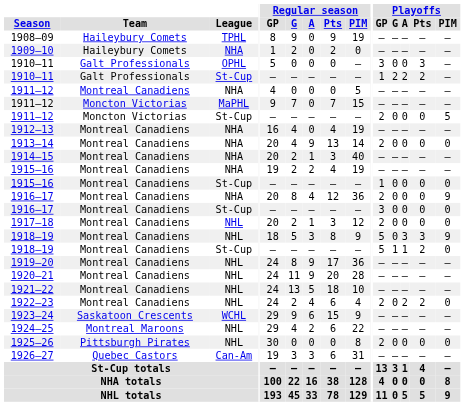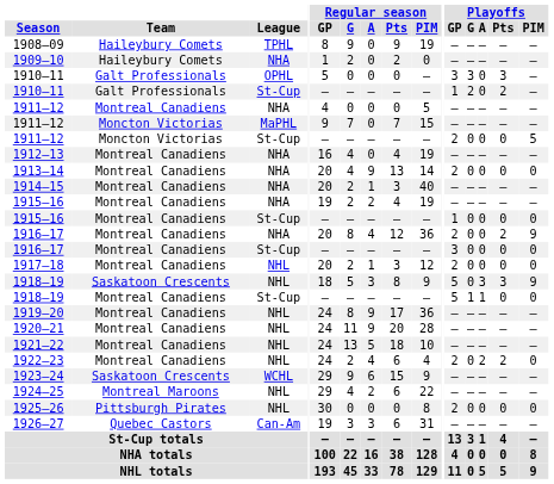1910–11 / OPHL | Playoffs / G: 0 -> 3
1910–11 / St-Cup | Playoffs / A: 2 -> 0
1916–17 / NHA | Playoffs / Pts: 0 -> 2
1918–19 / NHL | Team: Montreal Canadiens -> Saskatoon Crescents
1918–19 / St-Cup | Playoffs / Pts: 2 -> 0
